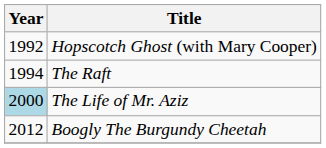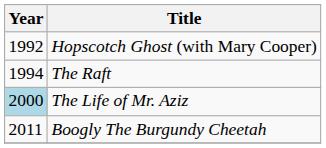Boogly The Burgundy Cheetah | Year: 2012 -> 2011
